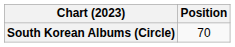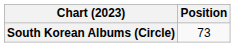South Korean Albums (Circle) | Position: 70 -> 73
